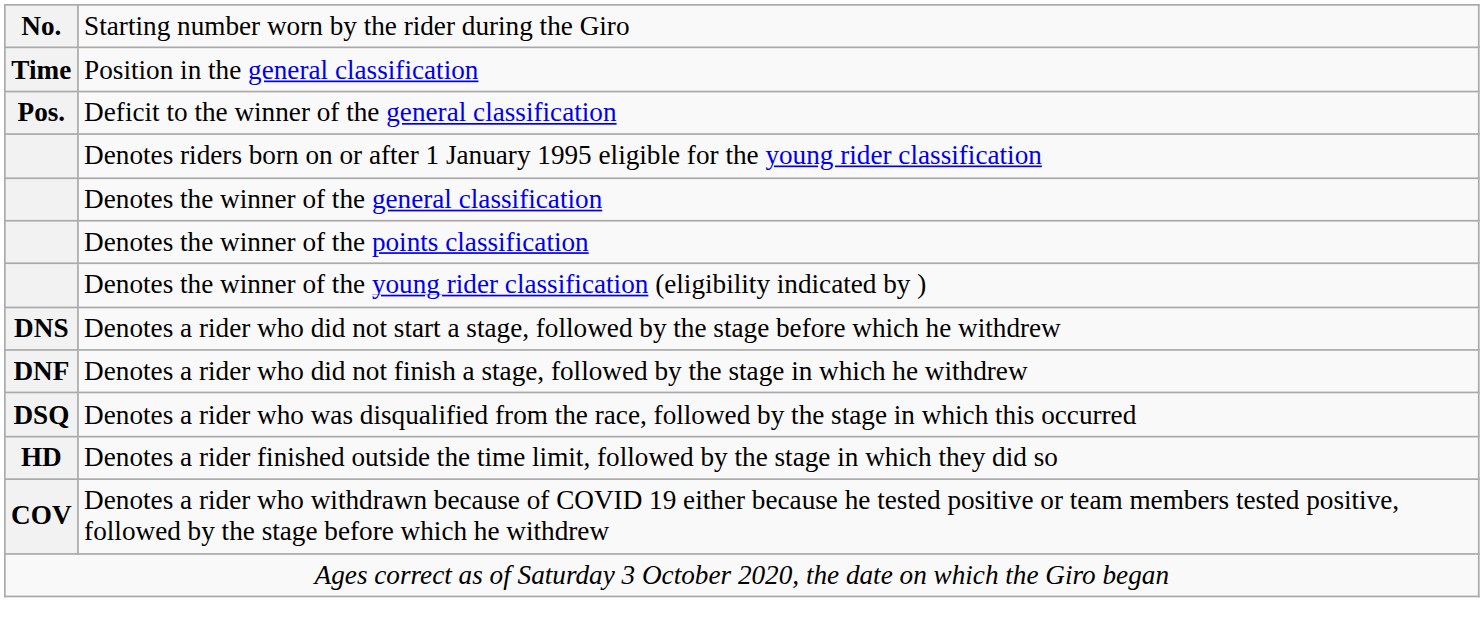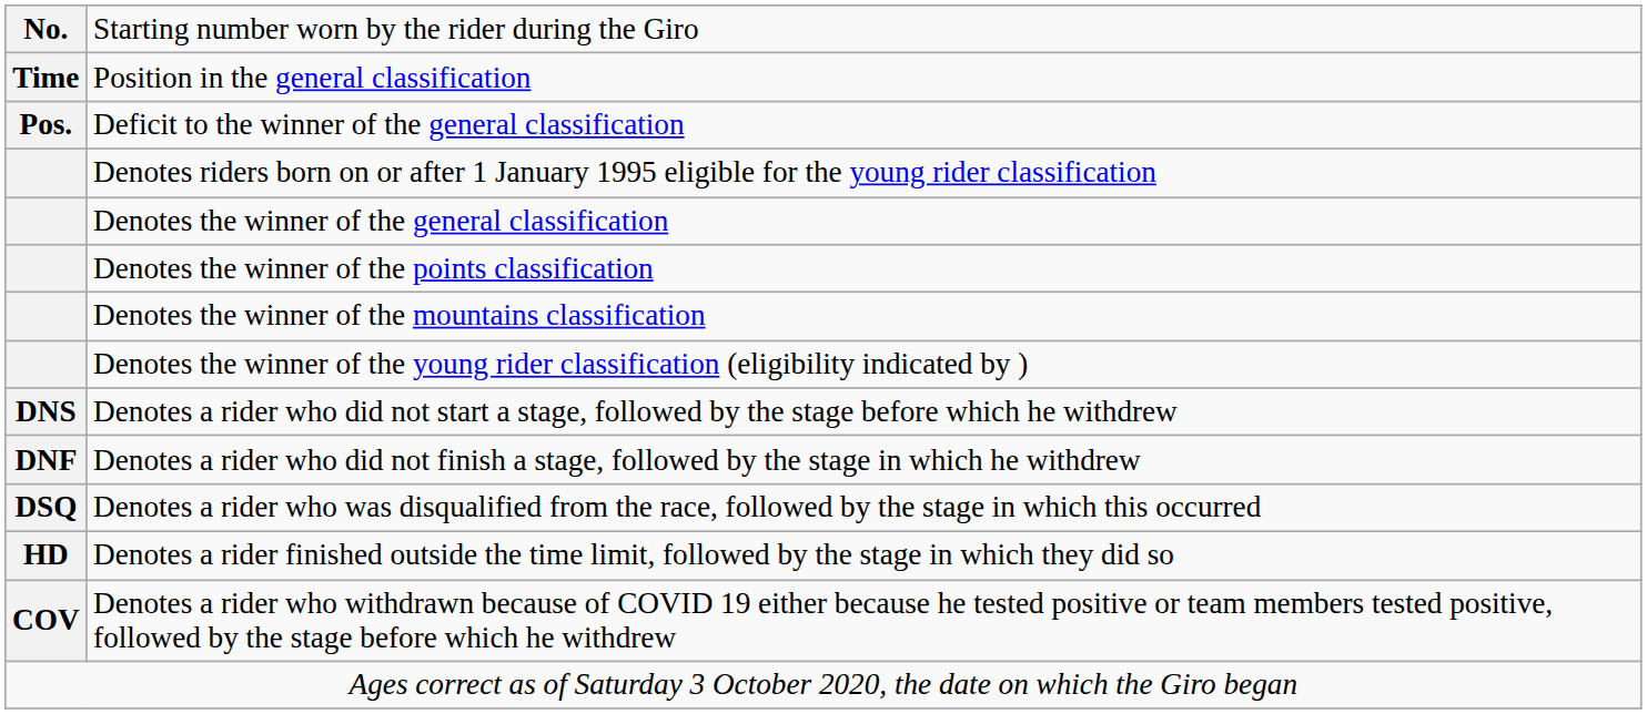+ row: Denotes the winner of the mountains classification
